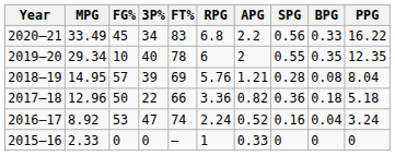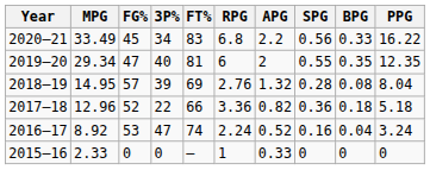2019–20 | FG%: 10 -> 47
2019–20 | FT%: 78 -> 81
2018–19 | RPG: 5.76 -> 2.76
2018–19 | APG: 1.21 -> 1.32
2017–18 | FG%: 50 -> 52
